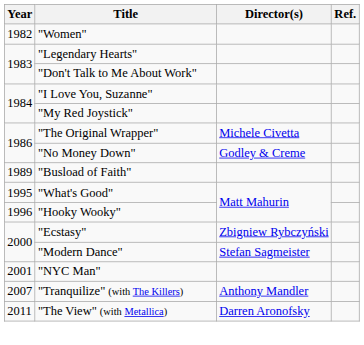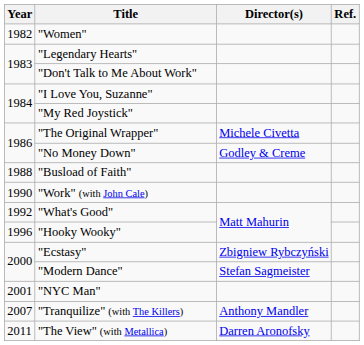"Busload of Faith" | Year: 1989 -> 1988
+ row: 1990 | "Work" (with John Cale)
"What's Good" | Year: 1995 -> 1992
